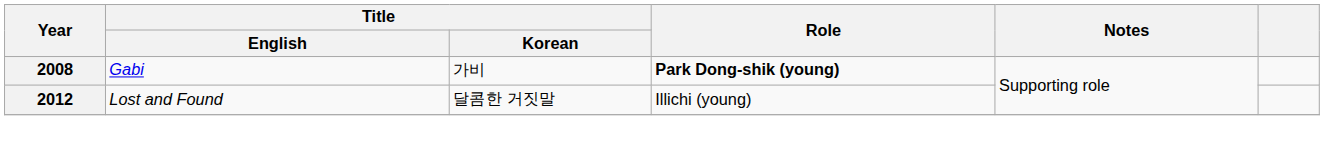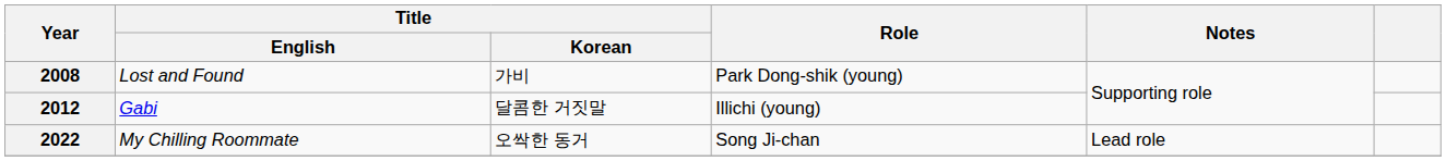2008 | Title / English: Gabi -> Lost and Found
2008 | Role: bold -> normal
2012 | Title / English: Lost and Found -> Gabi
+ row: 2022 | My Chilling Roommate | 오싹한 동거 | Song Ji-chan | Lead role
